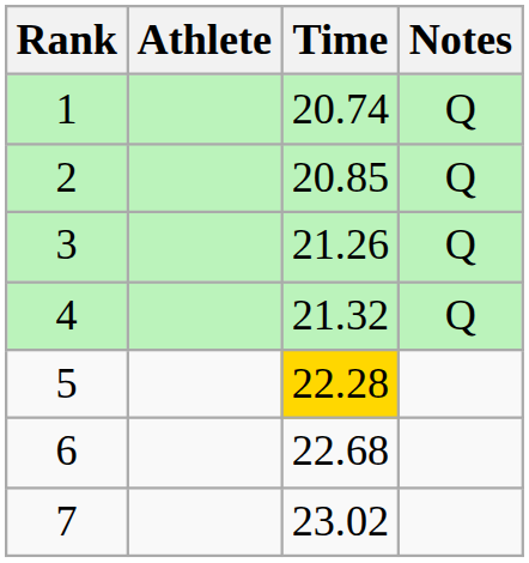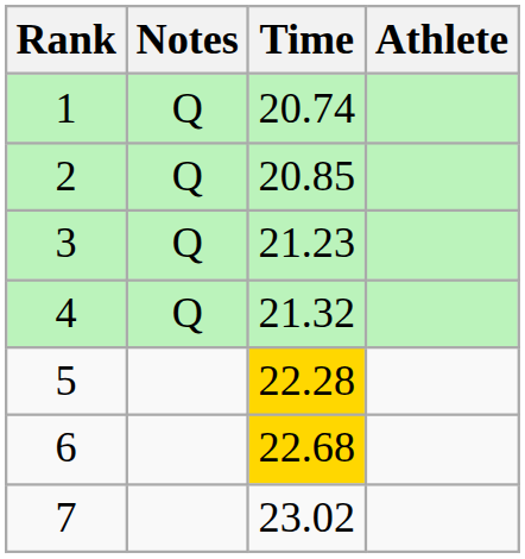columns swapped: Athlete <-> Notes
3 | Time: 21.26 -> 21.23
6 | Time: no background -> gold background
